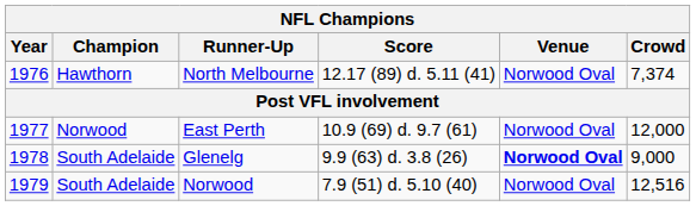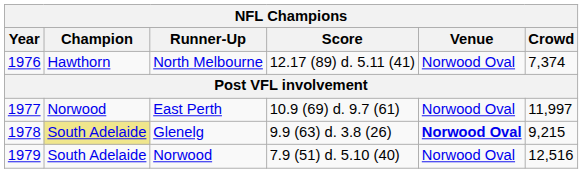East Perth | Crowd: 12,000 -> 11,997
Glenelg | Champion: no background -> khaki background
Glenelg | Crowd: 9,000 -> 9,215
